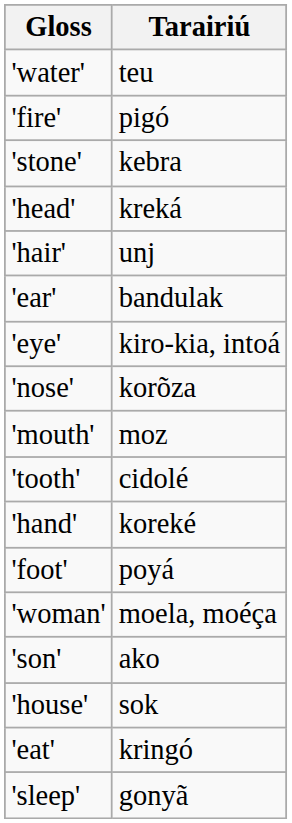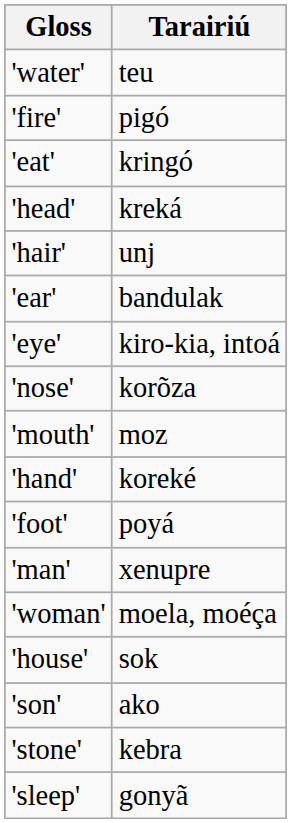rows swapped: 'stone' <-> 'eat'
- row: 'tooth' | cidolé
+ row: 'man' | xenupre
rows swapped: 'son' <-> 'house'
